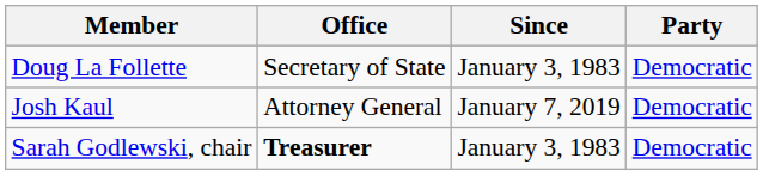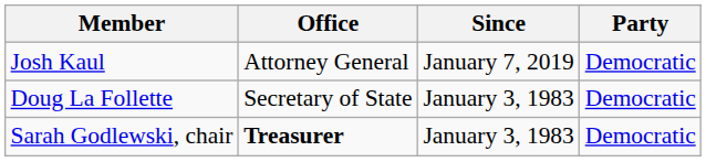rows swapped: Doug La Follette <-> Josh Kaul
